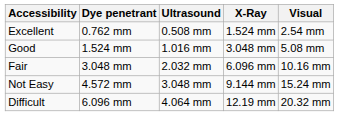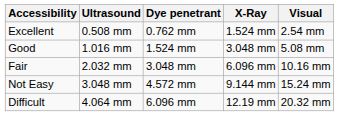columns swapped: Ultrasound <-> Dye penetrant
